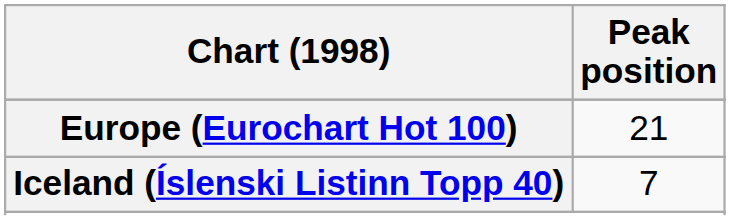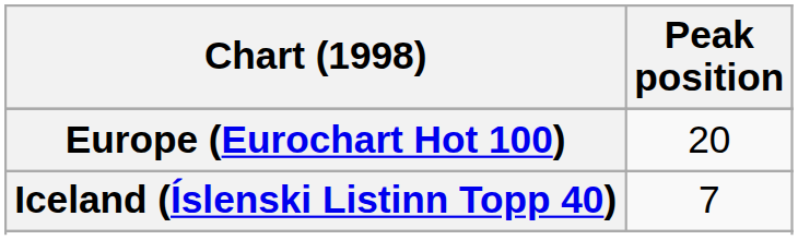Europe (Eurochart Hot 100) | Peak position: 21 -> 20
